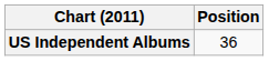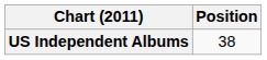US Independent Albums | Position: 36 -> 38
